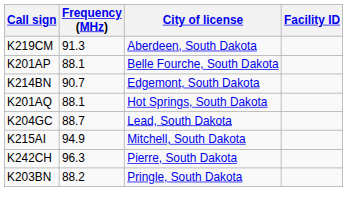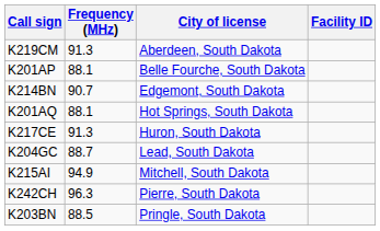+ row: K217CE | 91.3 | Huron, South Dakota
K203BN | Frequency (MHz): 88.2 -> 88.5
